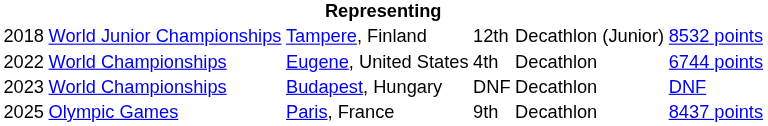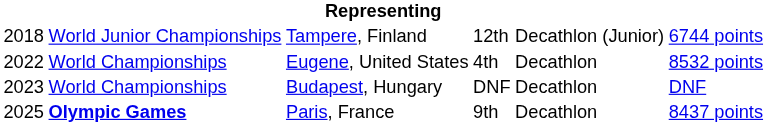Tampere, Finland | column 6: 8532 points -> 6744 points
Eugene, United States | column 6: 6744 points -> 8532 points
Paris, France | column 2: normal -> bold
